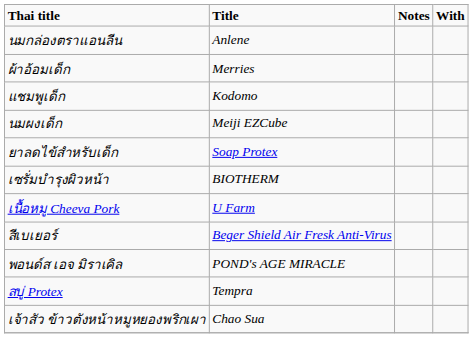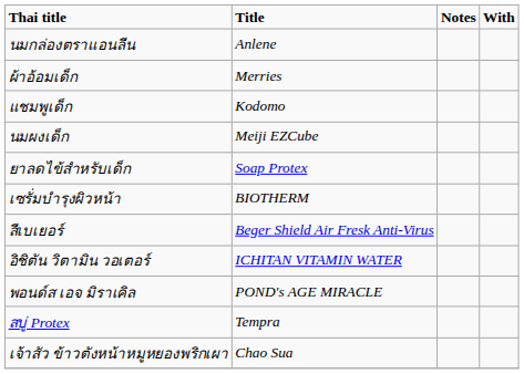- row: เนื้อหมู Cheeva Pork | U Farm
+ row: อิชิตัน วิตามิน วอเตอร์ | ICHITAN VITAMIN WATER
